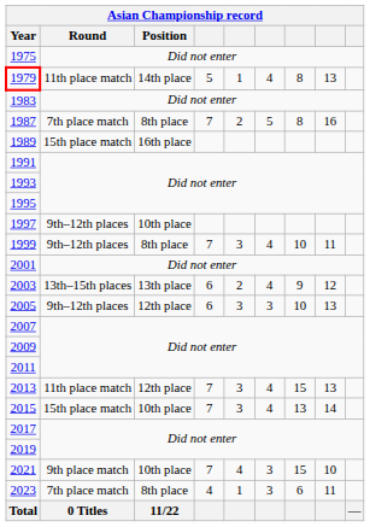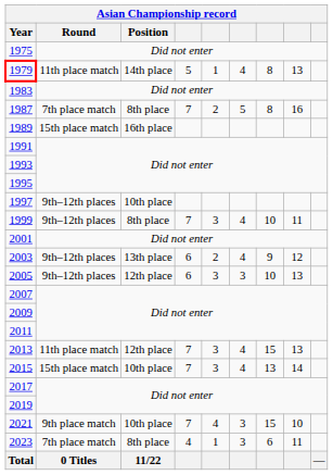2003 | Round: 13th–15th places -> 9th–12th places
